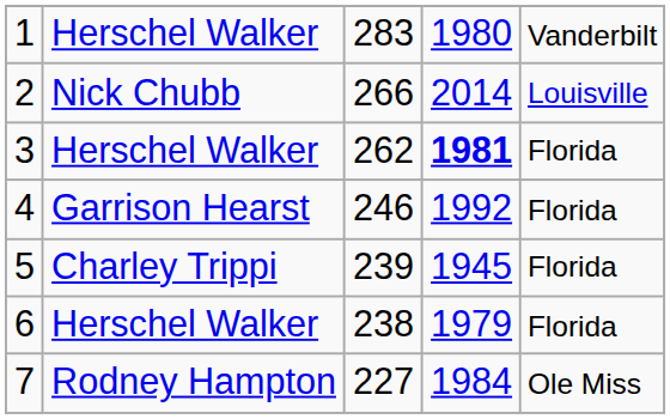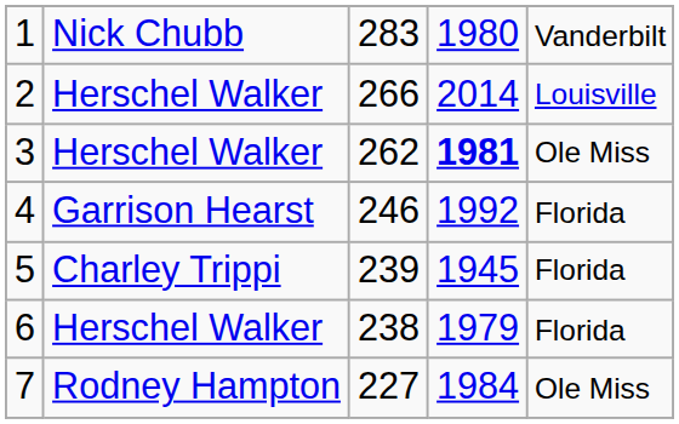1 | column 2: Herschel Walker -> Nick Chubb
2 | column 2: Nick Chubb -> Herschel Walker
3 | column 5: Florida -> Ole Miss
